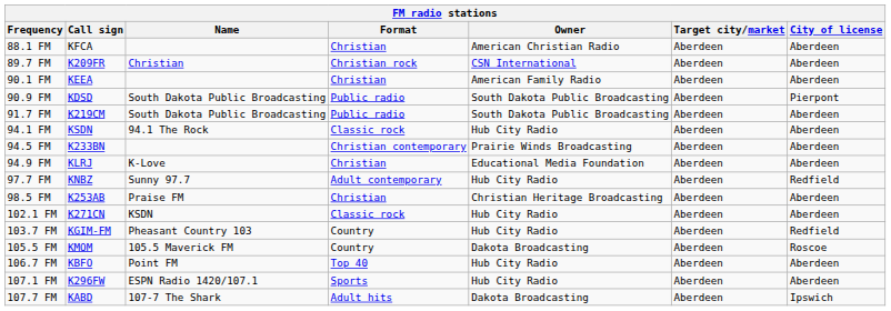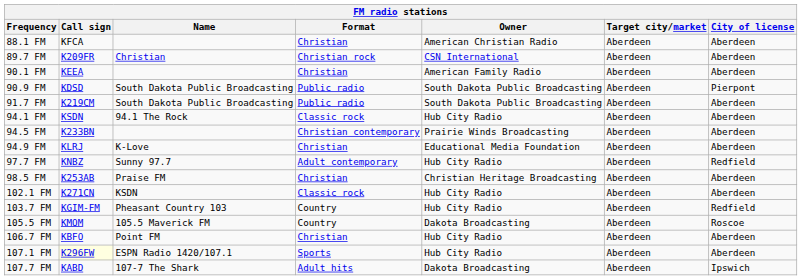106.7 FM | Format: Top 40 -> Christian
107.1 FM | Call sign: no background -> lightyellow background
